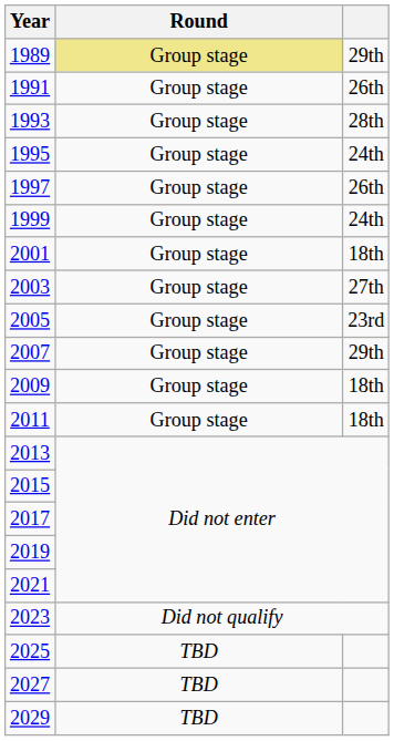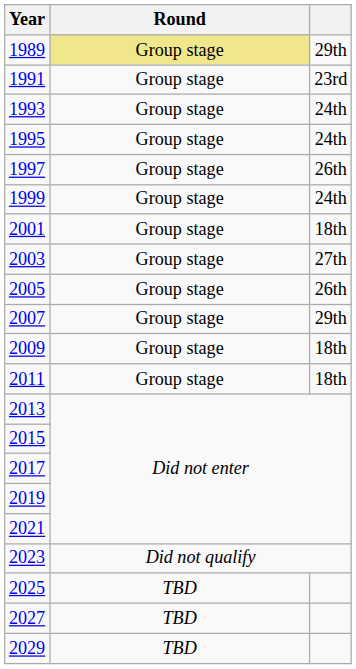1991 | column 3: 26th -> 23rd
1993 | column 3: 28th -> 24th
2005 | column 3: 23rd -> 26th
